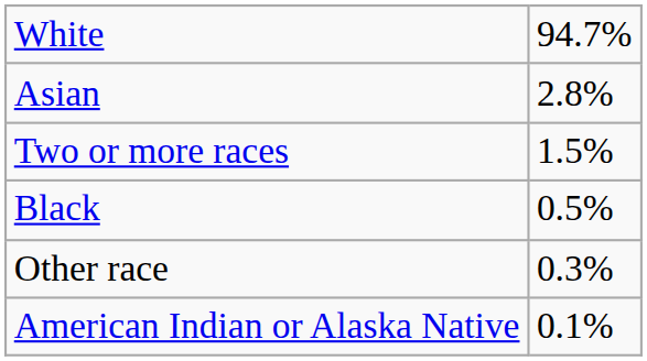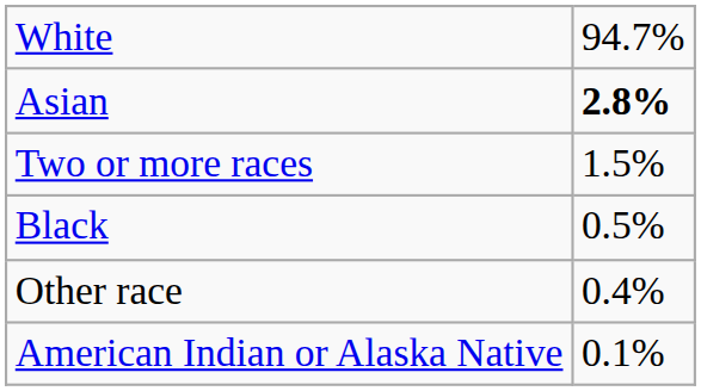Asian | column 2: normal -> bold
Other race | column 2: 0.3% -> 0.4%
